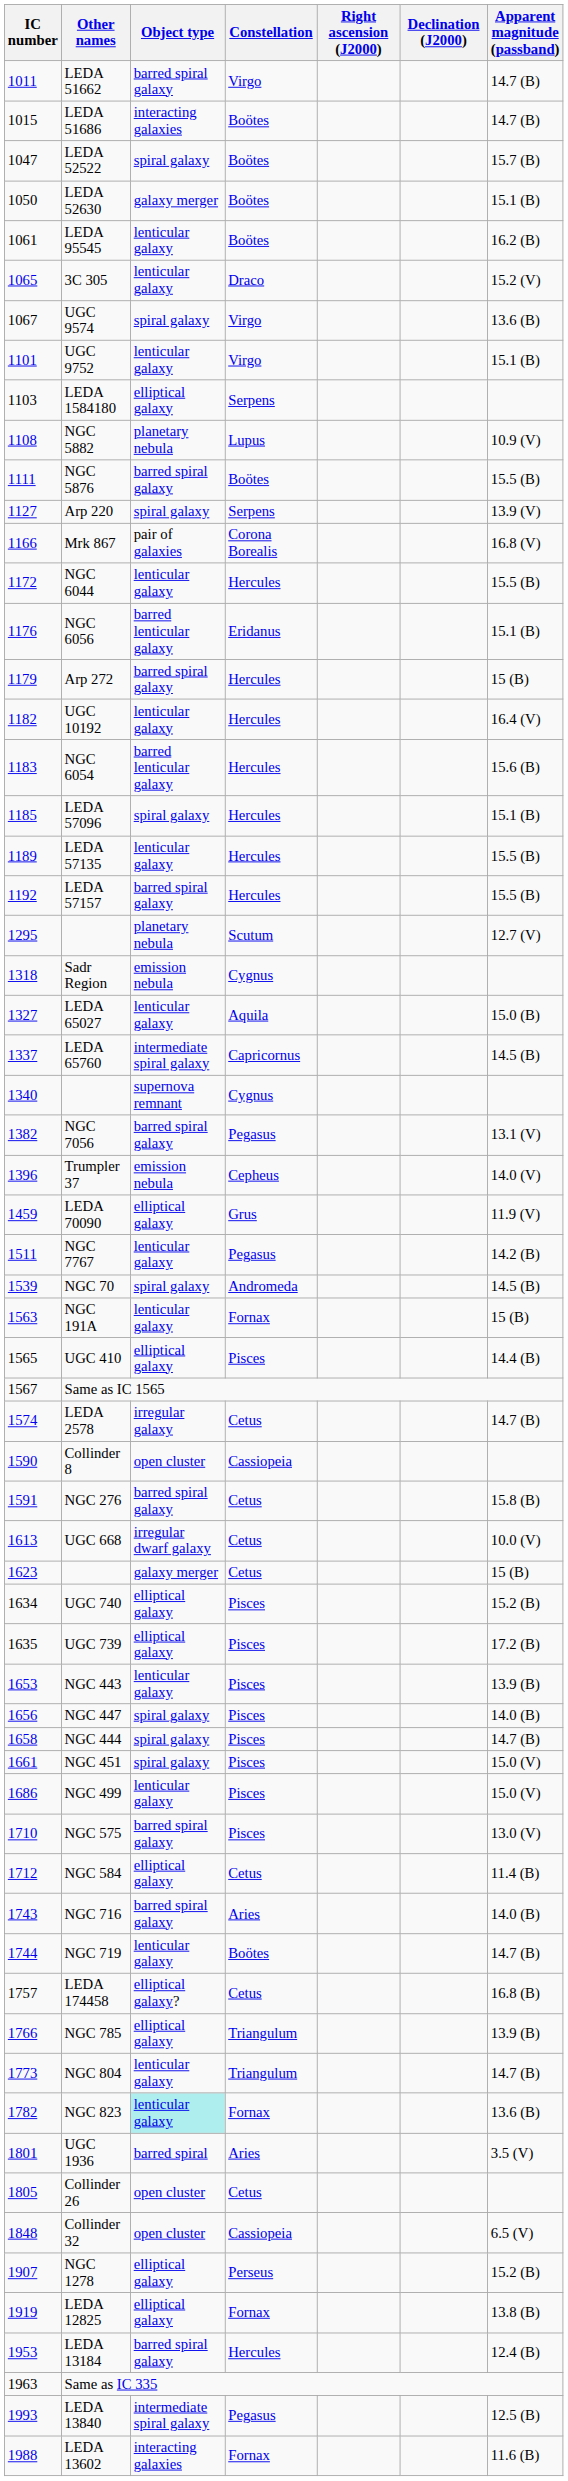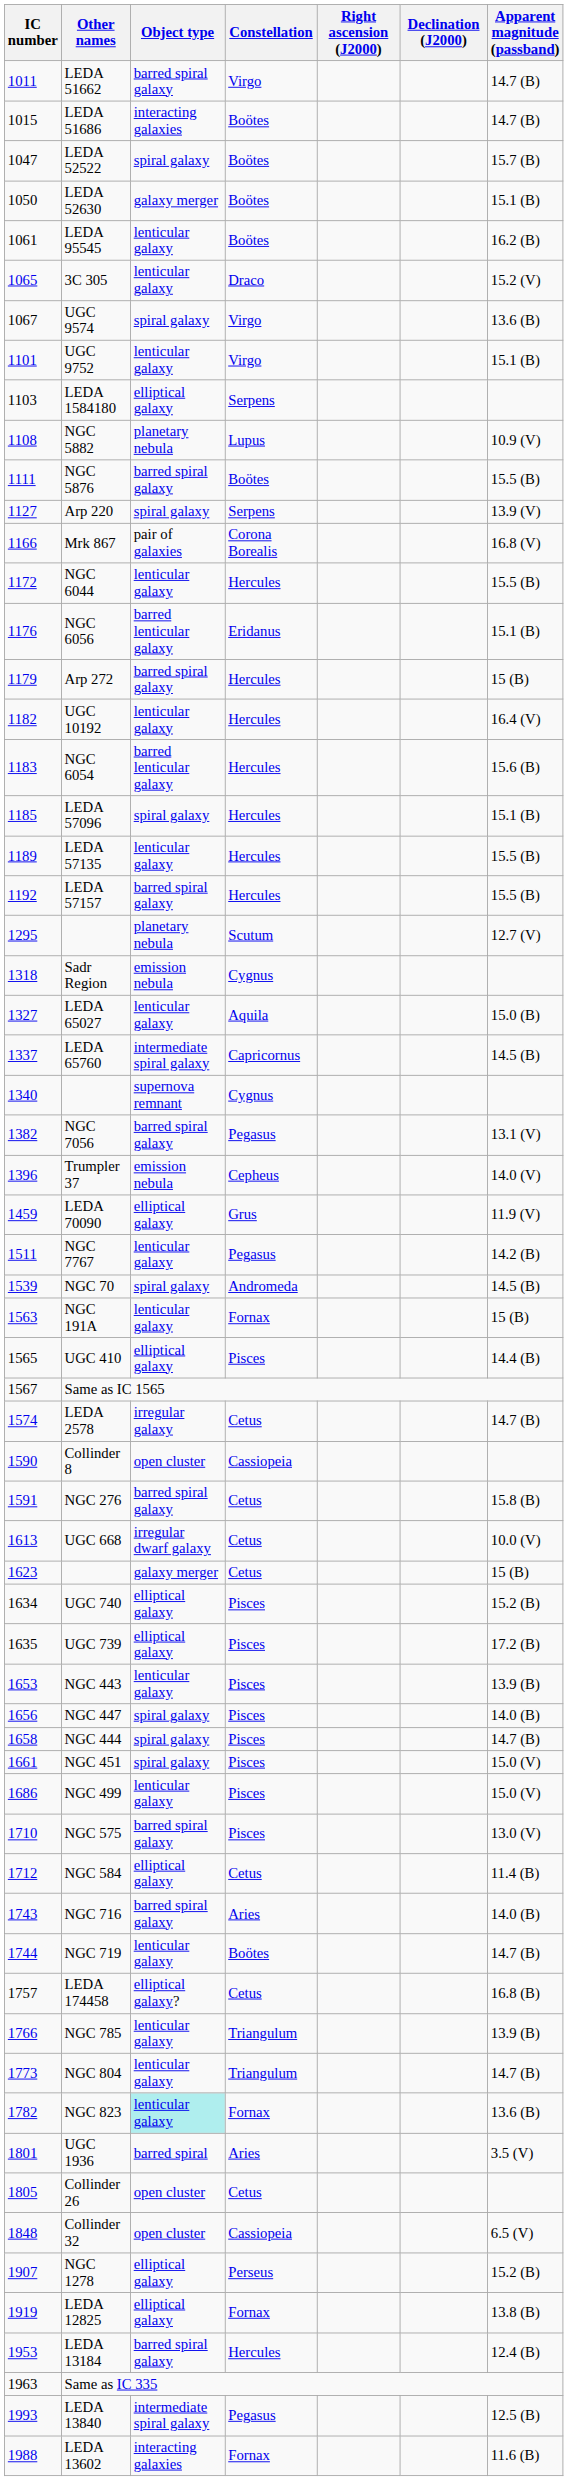NGC 785 | Object type: elliptical galaxy -> lenticular galaxy
